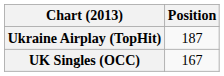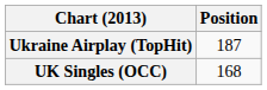UK Singles (OCC) | Position: 167 -> 168
